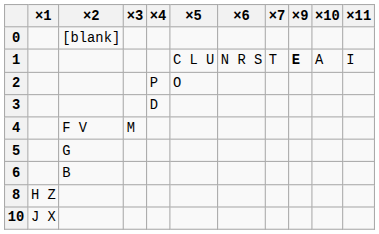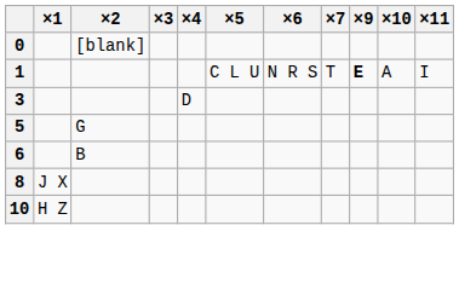- row: 2 | P | O
- row: 4 | F V | M
8 | ×1: H Z -> J X
10 | ×1: J X -> H Z
